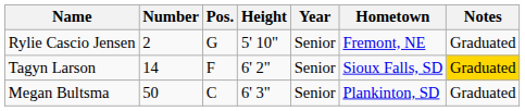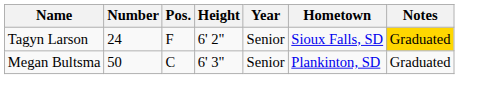- row: Rylie Cascio Jensen | 2 | G | 5' 10" | Senior | Fremont, NE | Graduated
Tagyn Larson | Number: 14 -> 24
